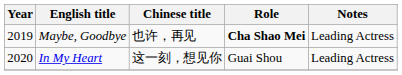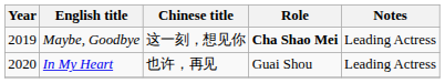Maybe, Goodbye | Chinese title: 也许，再见 -> 这⼀刻，想见你
In My Heart | Chinese title: 这⼀刻，想见你 -> 也许，再见
